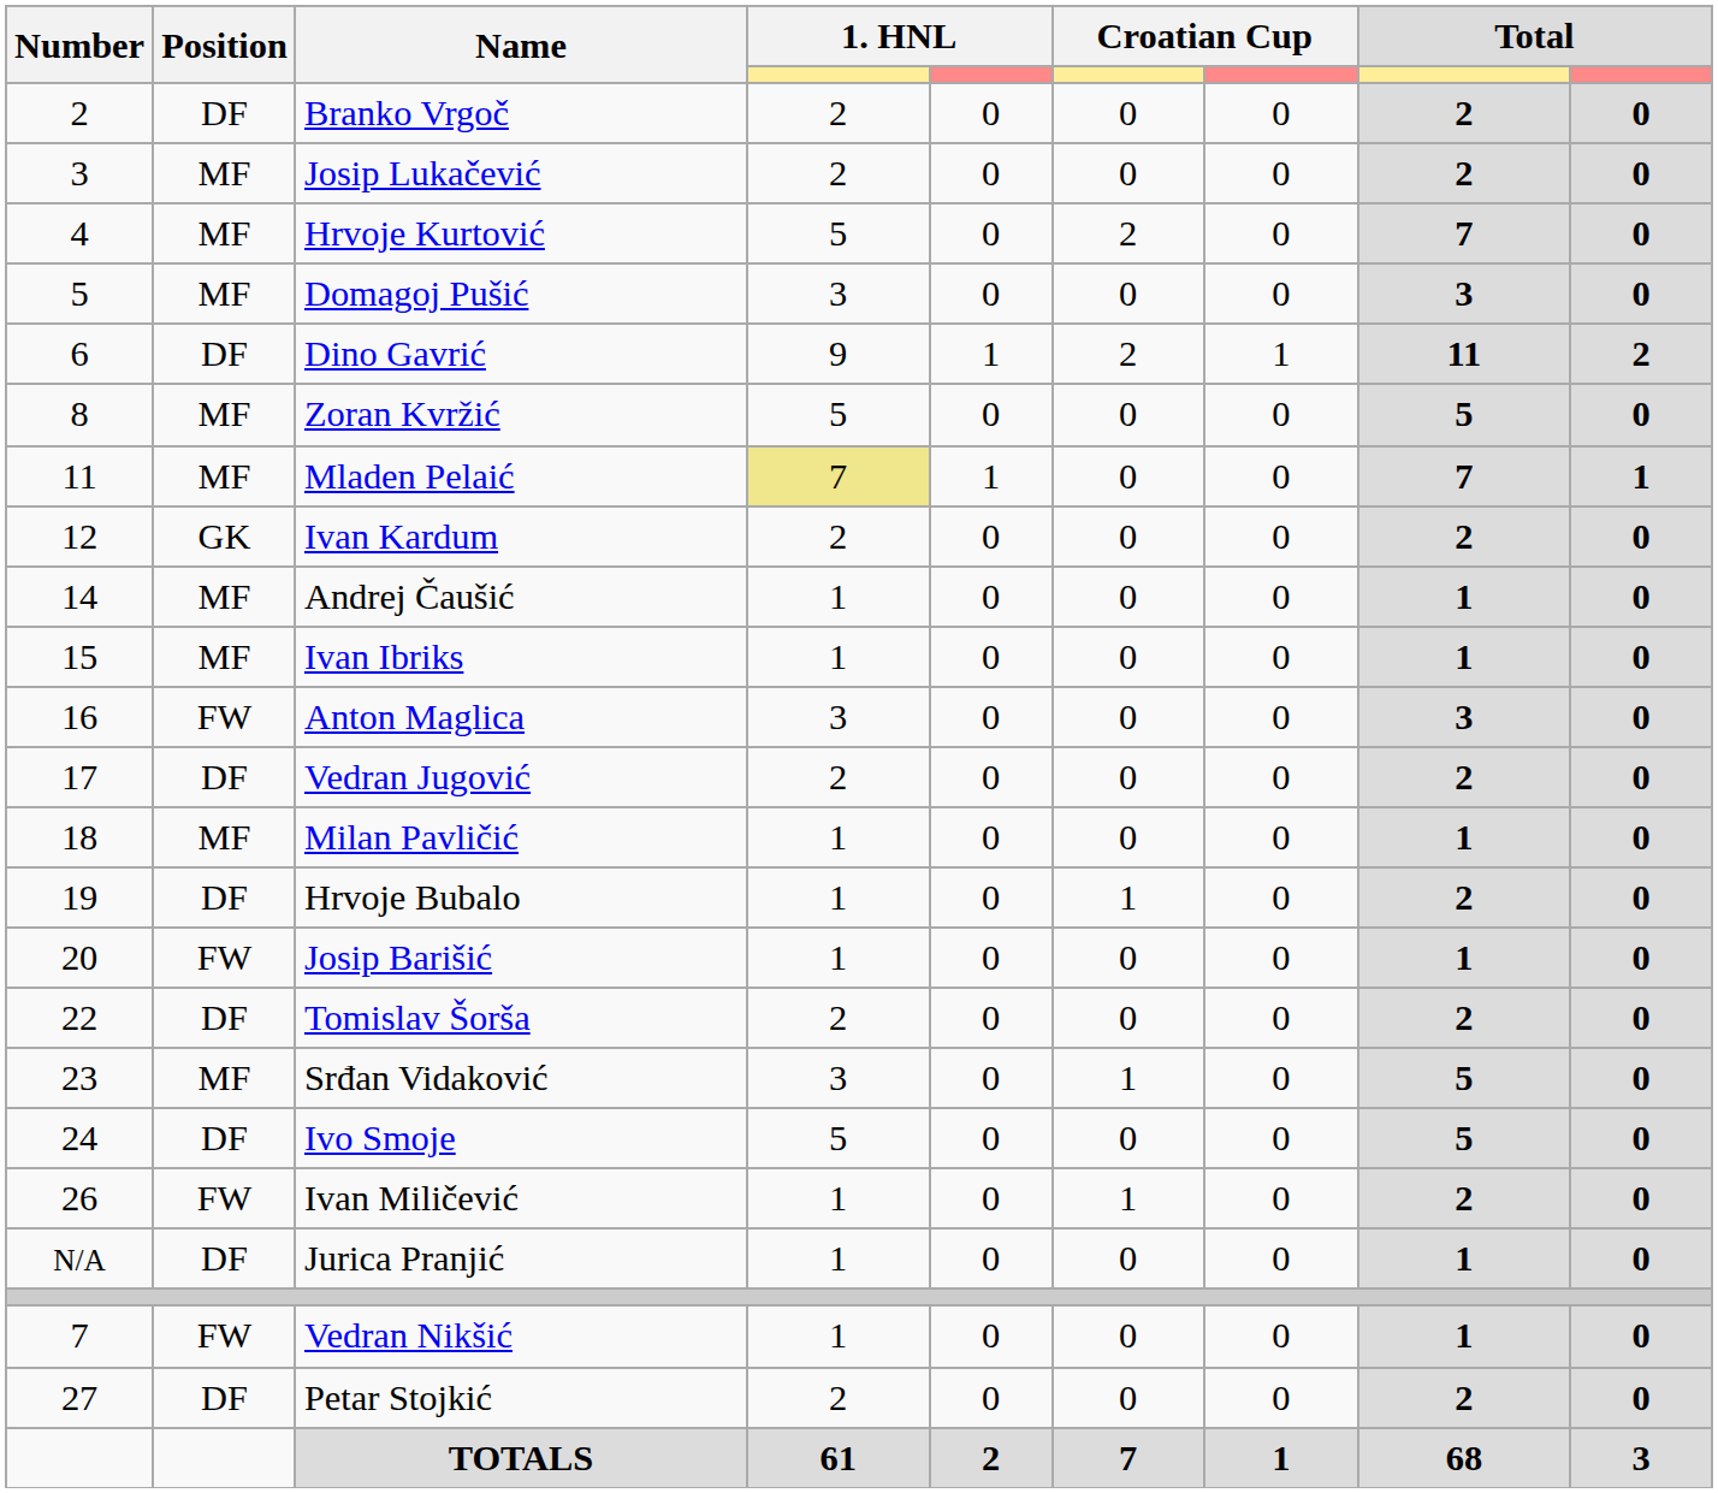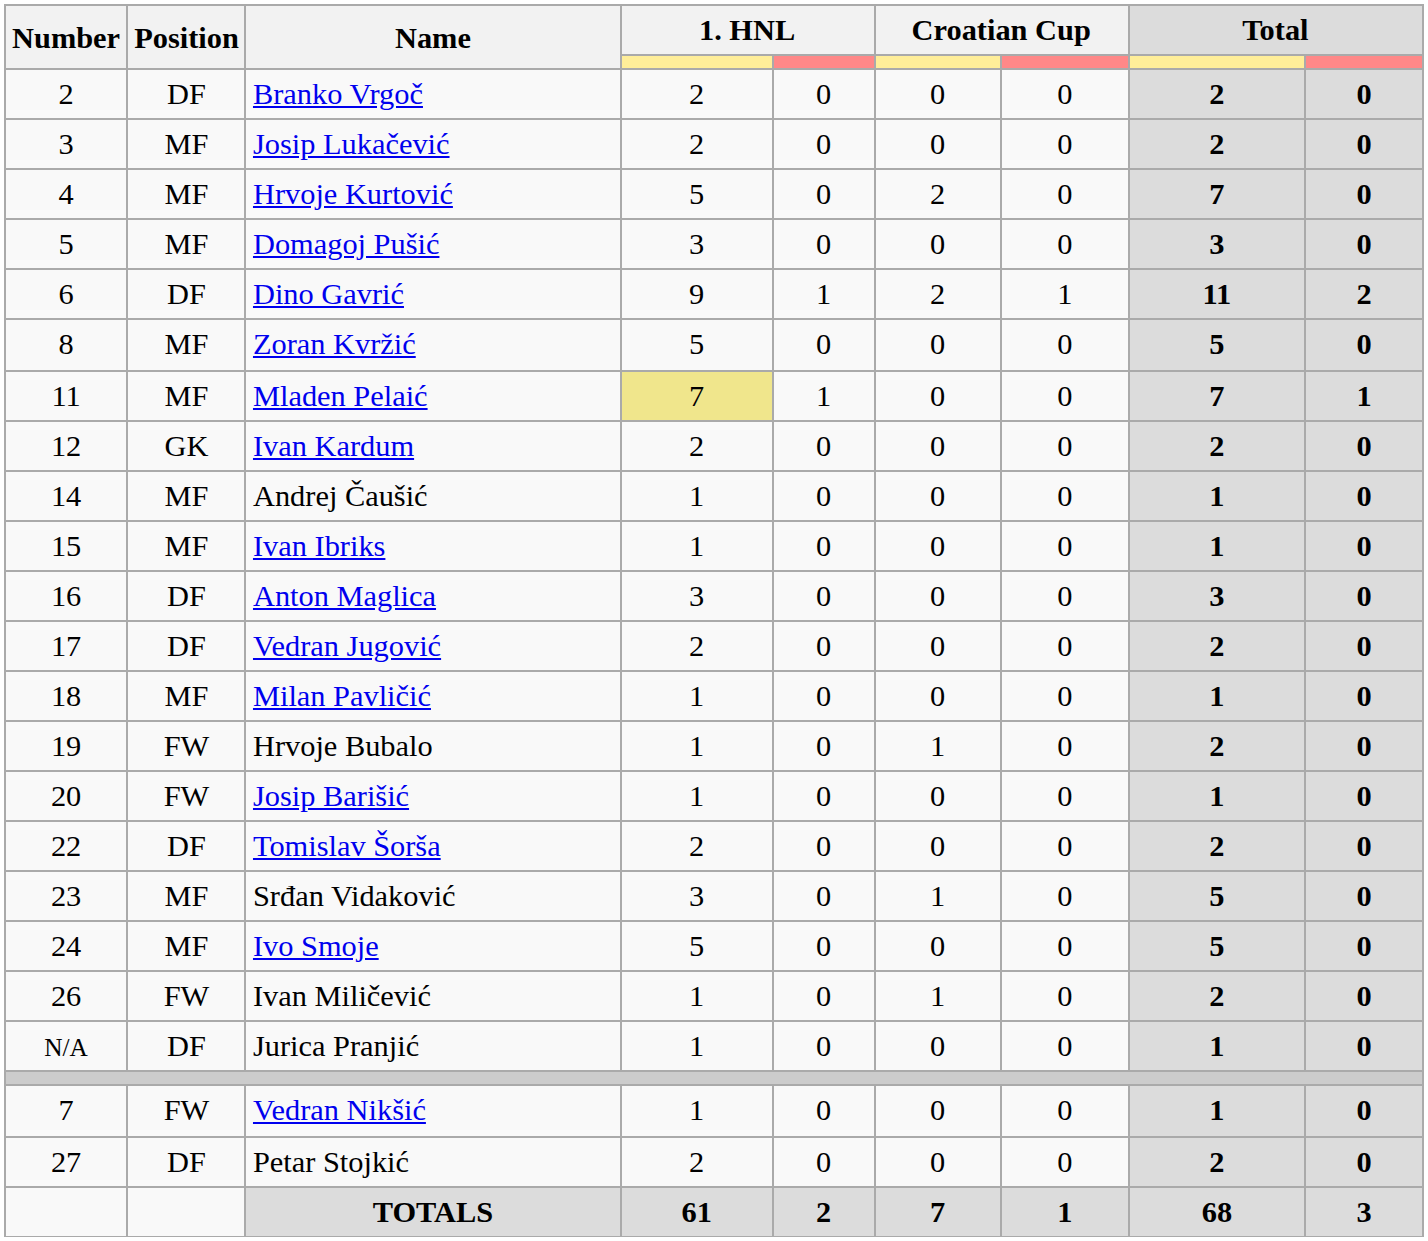Anton Maglica | Position: FW -> DF
Hrvoje Bubalo | Position: DF -> FW
Ivo Smoje | Position: DF -> MF
